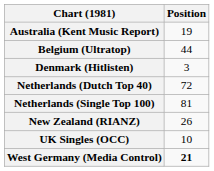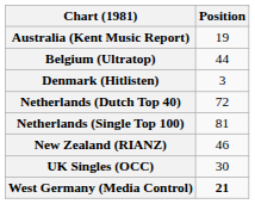New Zealand (RIANZ) | Position: 26 -> 46
UK Singles (OCC) | Position: 10 -> 30
